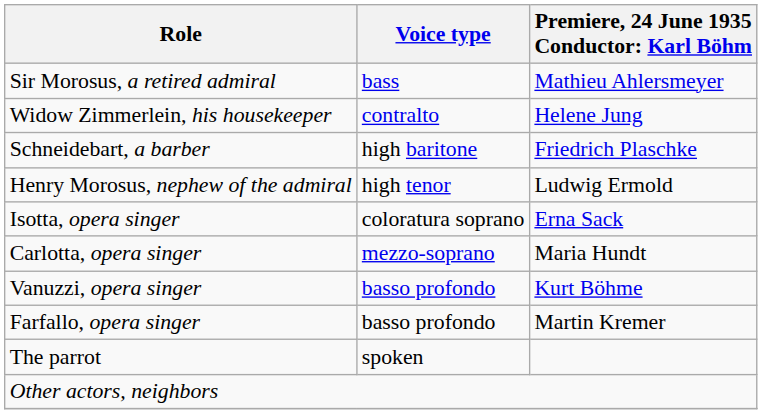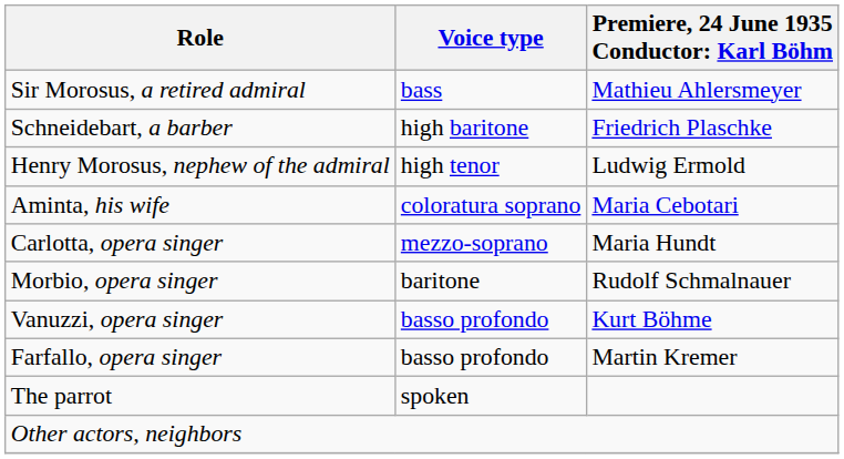- row: Widow Zimmerlein, his housekeeper | contralto | Helene Jung
+ row: Aminta, his wife | coloratura soprano | Maria Cebotari
- row: Isotta, opera singer | coloratura soprano | Erna Sack
+ row: Morbio, opera singer | baritone | Rudolf Schmalnauer
